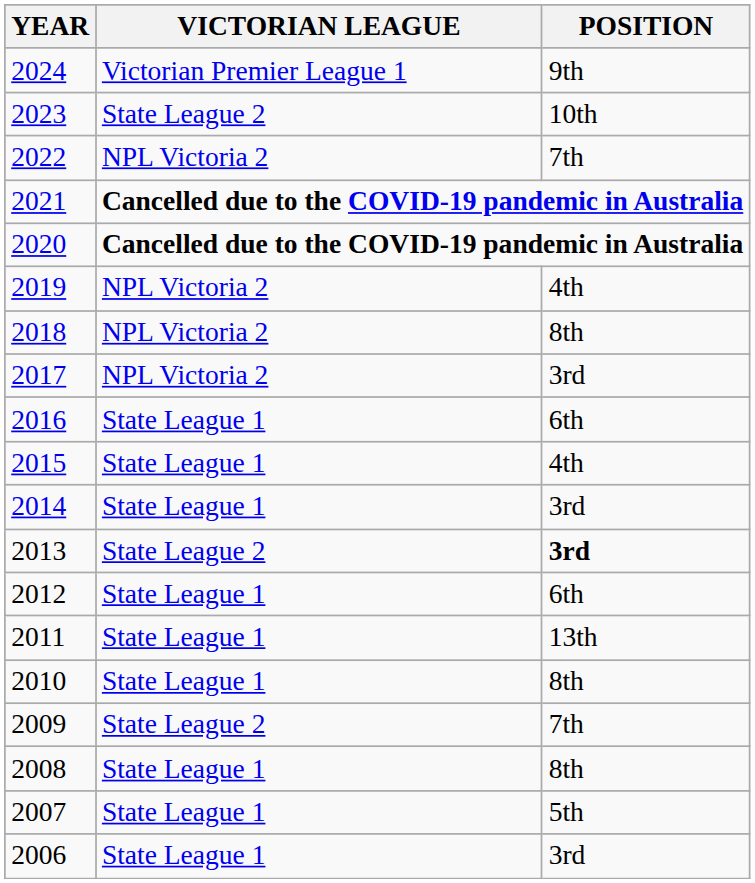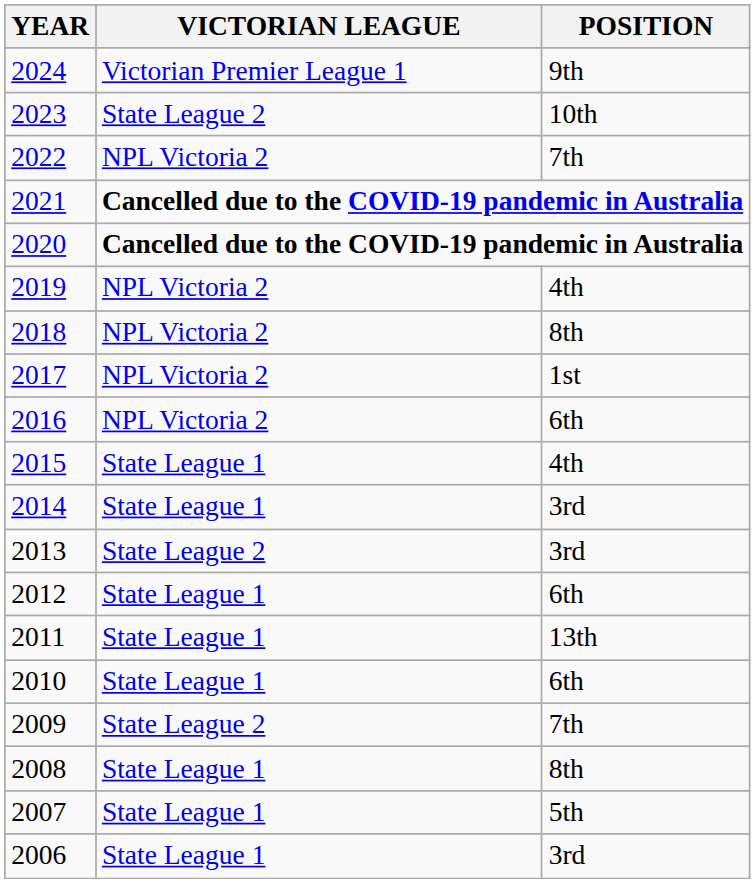2017 | POSITION: 3rd -> 1st
2016 | VICTORIAN LEAGUE: State League 1 -> NPL Victoria 2
2013 | POSITION: bold -> normal
2010 | POSITION: 8th -> 6th
